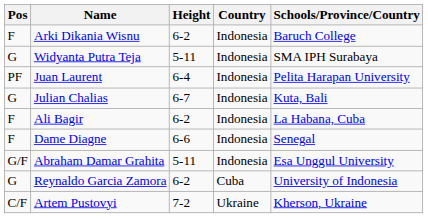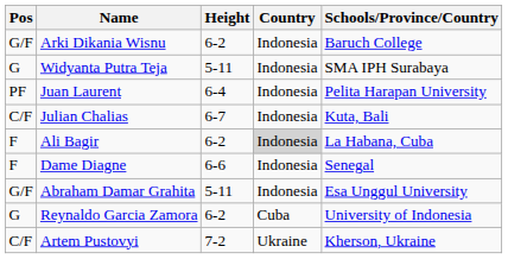Arki Dikania Wisnu | Pos: F -> G/F
Julian Chalias | Pos: G -> C/F
Ali Bagir | Country: no background -> lightgrey background
